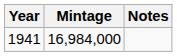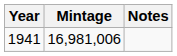1941 | Mintage: 16,984,000 -> 16,981,006
